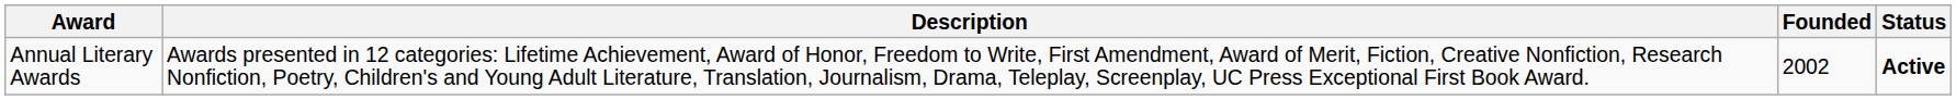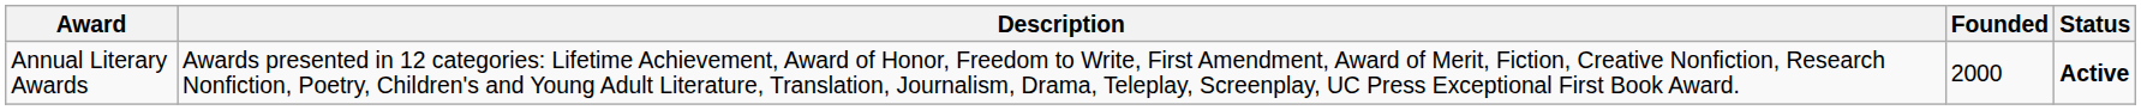Annual Literary Awards | Founded: 2002 -> 2000
